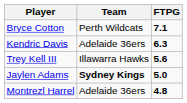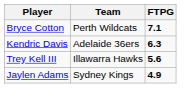Jaylen Adams | Team: bold -> normal
Jaylen Adams | FTPG: 5.0 -> 4.9
- row: Montrezl Harrel | Adelaide 36ers | 4.8
